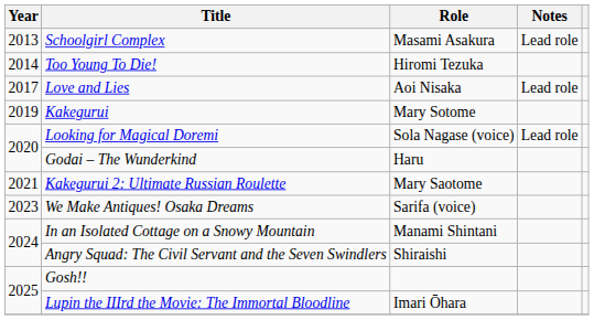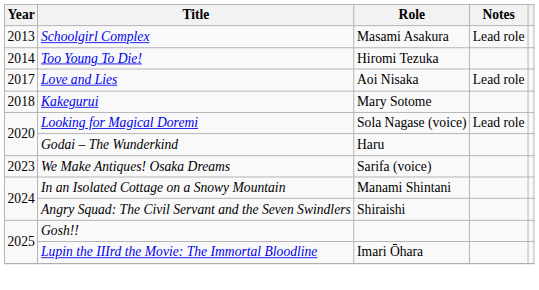Kakegurui | Year: 2019 -> 2018
- row: 2021 | Kakegurui 2: Ultimate Russian Roulette | Mary Saotome
